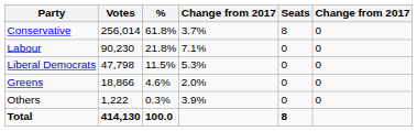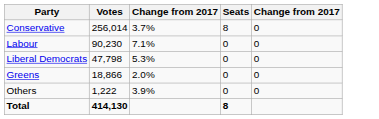- column: % | 61.8% | 21.8% | 11.5% | 4.6% | 0.3% | 100.0
